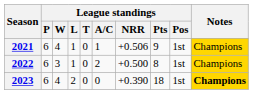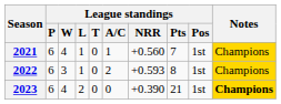2021 | League standings / NRR: +0.506 -> +0.560
2021 | League standings / Pts: 9 -> 7
2022 | League standings / NRR: +0.500 -> +0.593
2023 | League standings / Pts: 18 -> 21
